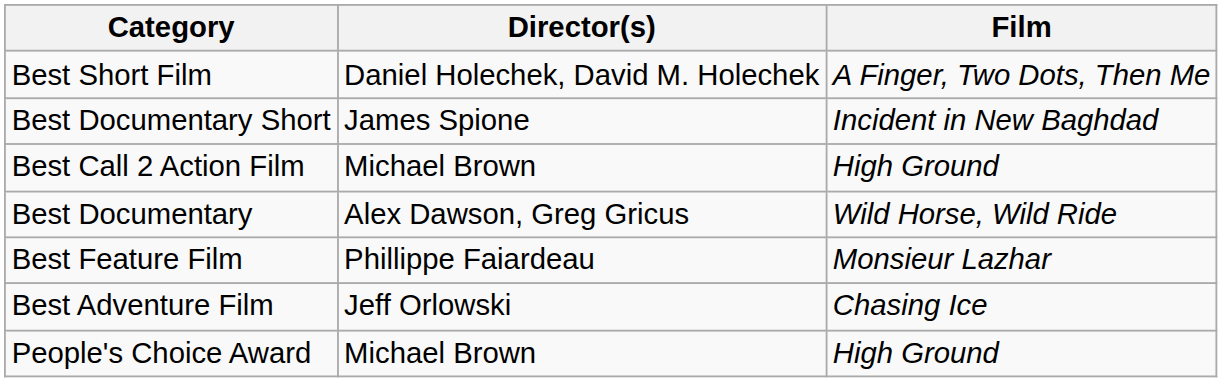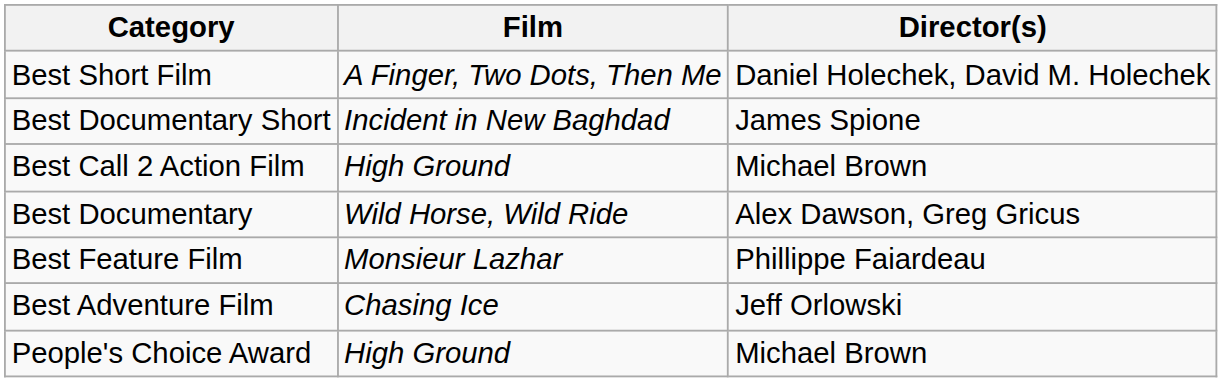columns swapped: Film <-> Director(s)
